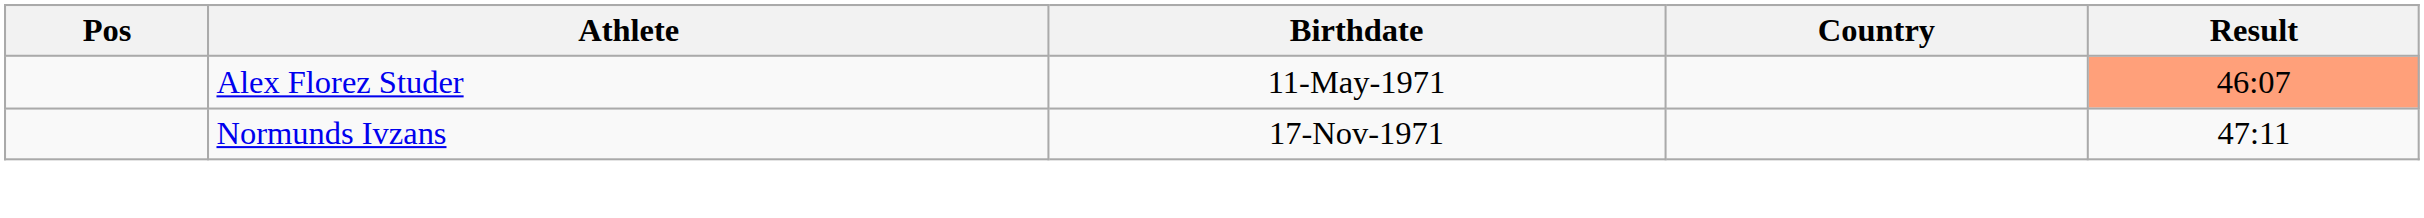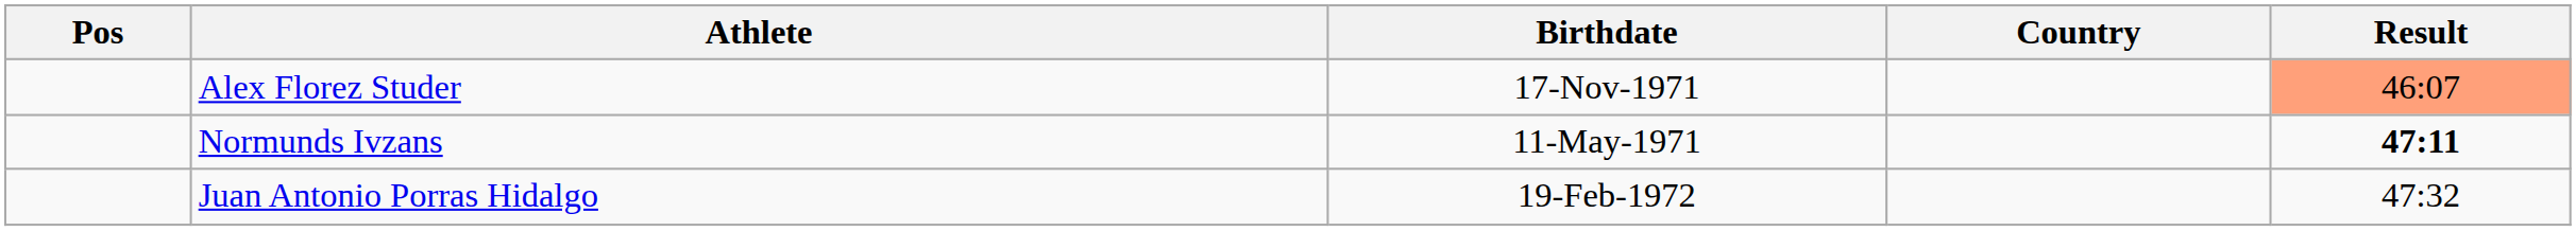Alex Florez Studer | Birthdate: 11-May-1971 -> 17-Nov-1971
Normunds Ivzans | Birthdate: 17-Nov-1971 -> 11-May-1971
Normunds Ivzans | Result: normal -> bold
+ row: Juan Antonio Porras Hidalgo | 19-Feb-1972 | 47:32
